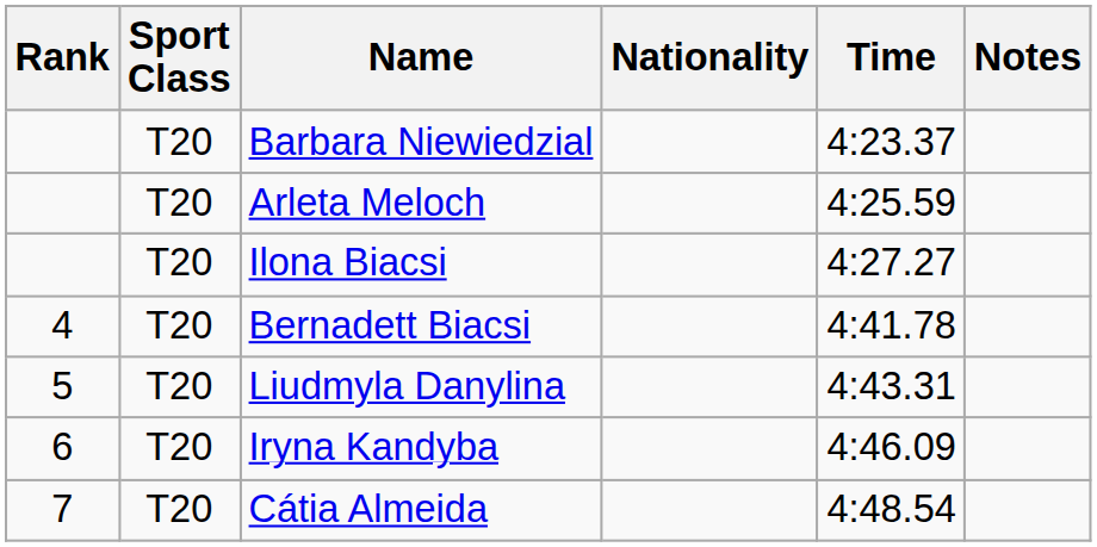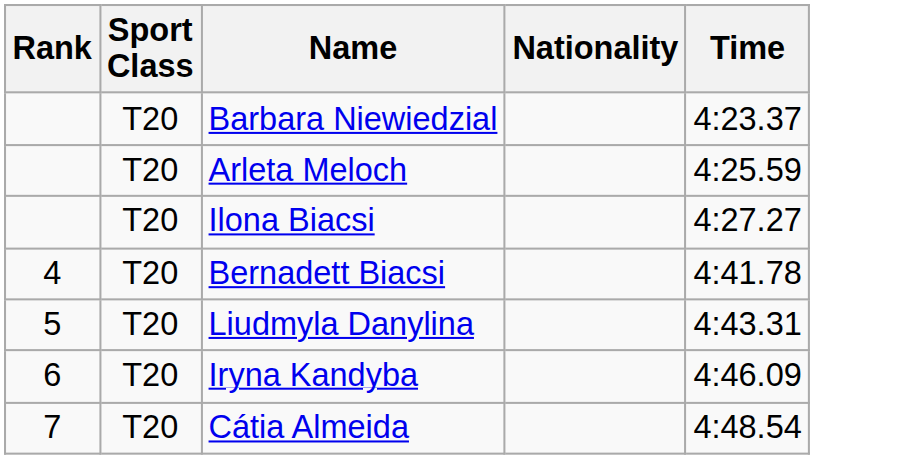- column: Notes
